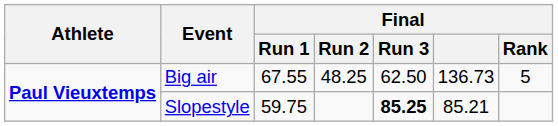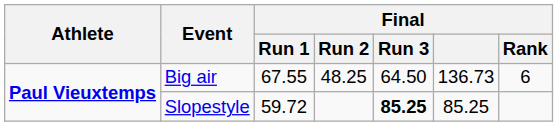Big air | Final / Run 3: 62.50 -> 64.50
Big air | Final / Rank: 5 -> 6
Slopestyle | Final / Run 1: 59.75 -> 59.72
Slopestyle | Final: 85.21 -> 85.25
